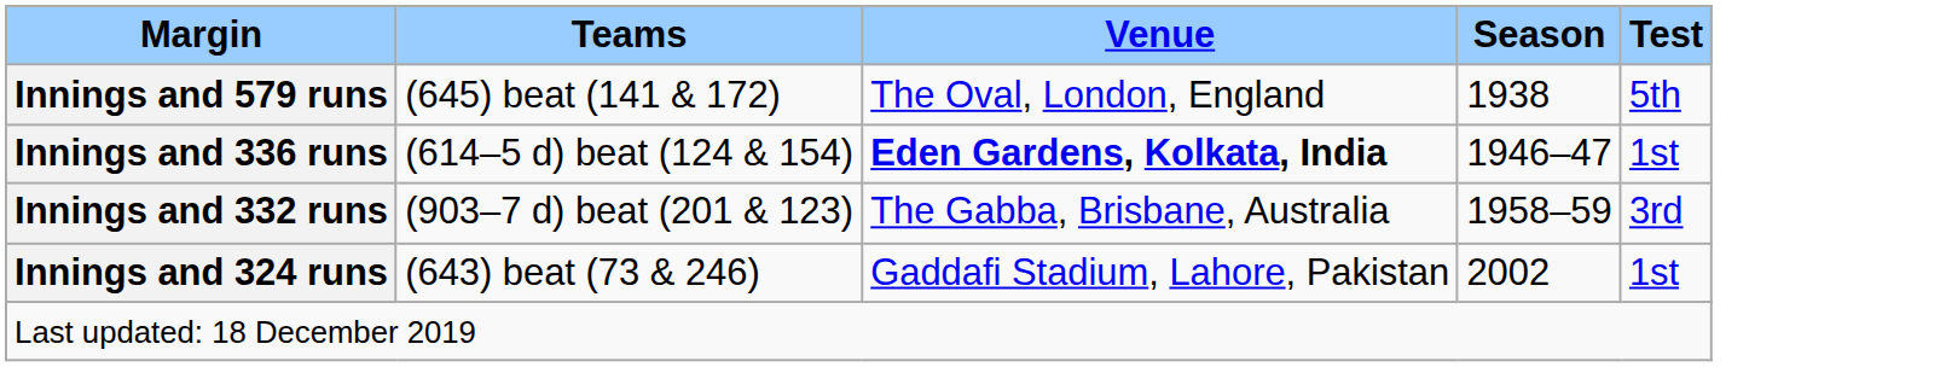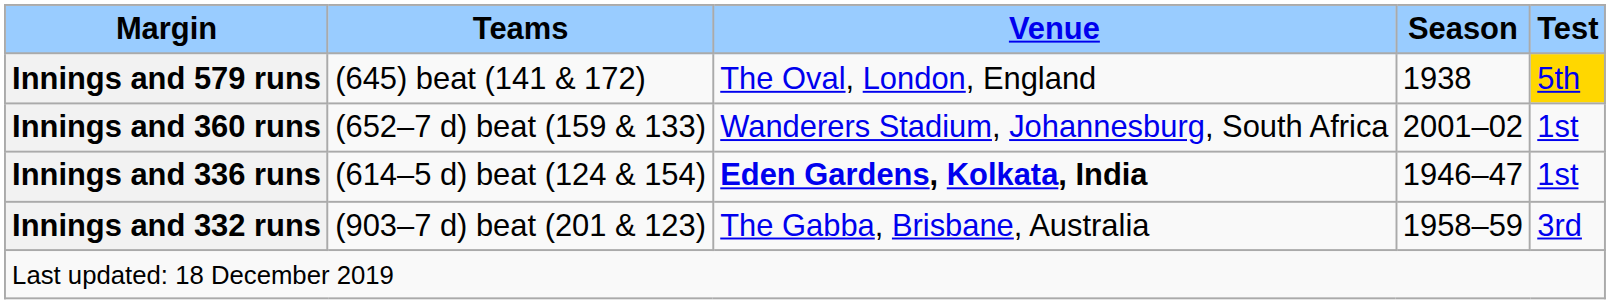Innings and 579 runs | Test: no background -> gold background
+ row: Innings and 360 runs | (652–7 d) beat (159 & 133) | Wanderers Stadium, Johannesburg, South Africa | 2001–02 | 1st
- row: Innings and 324 runs | (643) beat (73 & 246) | Gaddafi Stadium, Lahore, Pakistan | 2002 | 1st
